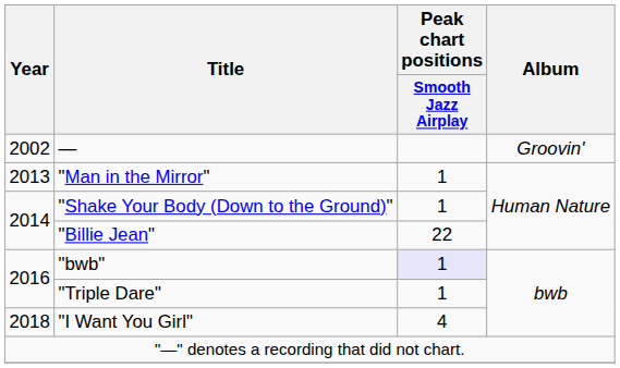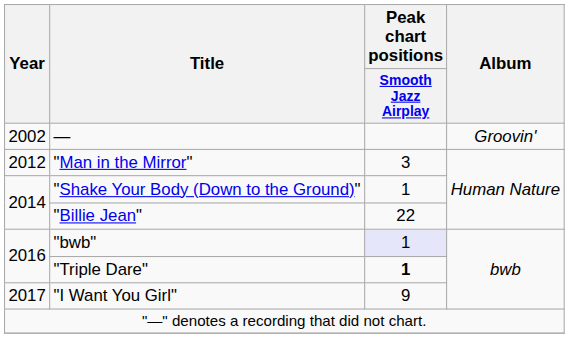"Man in the Mirror" | Year: 2013 -> 2012
"Man in the Mirror" | Peak chart positions / Smooth Jazz Airplay: 1 -> 3
"Triple Dare" | Peak chart positions / Smooth Jazz Airplay: normal -> bold
"I Want You Girl" | Year: 2018 -> 2017
"I Want You Girl" | Peak chart positions / Smooth Jazz Airplay: 4 -> 9
